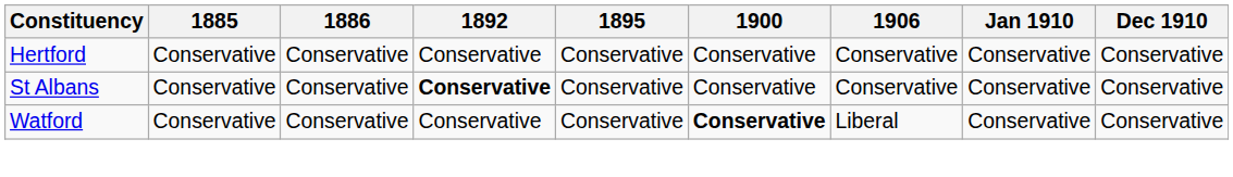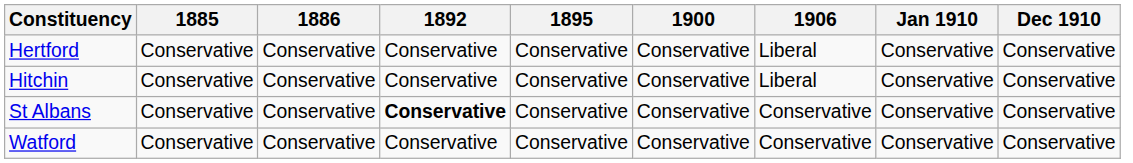Hertford | 1906: Conservative -> Liberal
+ row: Hitchin | Conservative | Conservative | Conservative | Conservative | Conservative | Liberal | Conservative | Conservative
Watford | 1900: bold -> normal
Watford | 1906: Liberal -> Conservative
